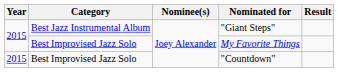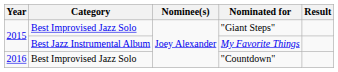"Giant Steps" | Category: Best Jazz Instrumental Album -> Best Improvised Jazz Solo
My Favorite Things | Category: Best Improvised Jazz Solo -> Best Jazz Instrumental Album
"Countdown" | Year: 2015 -> 2016
